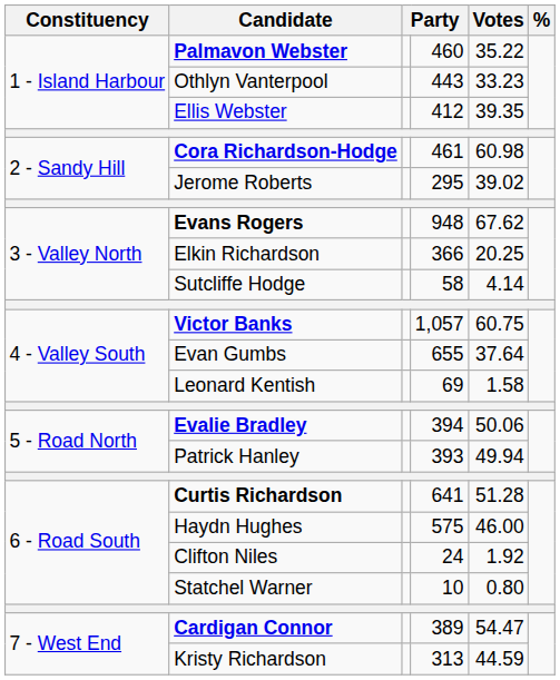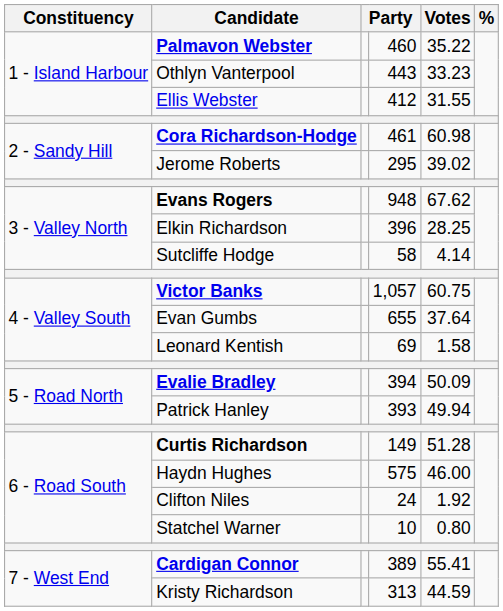Ellis Webster | Votes: 39.35 -> 31.55
Elkin Richardson | column 4: 366 -> 396
Elkin Richardson | Votes: 20.25 -> 28.25
Evalie Bradley | Votes: 50.06 -> 50.09
Curtis Richardson | column 4: 641 -> 149
Cardigan Connor | Votes: 54.47 -> 55.41
